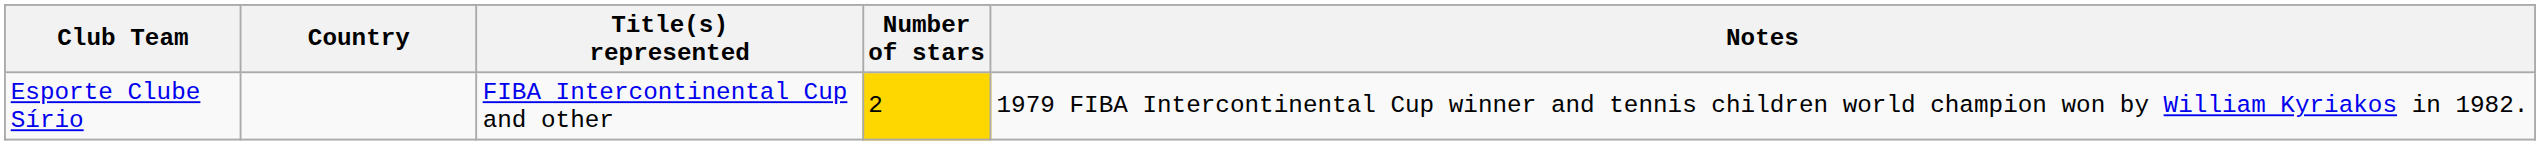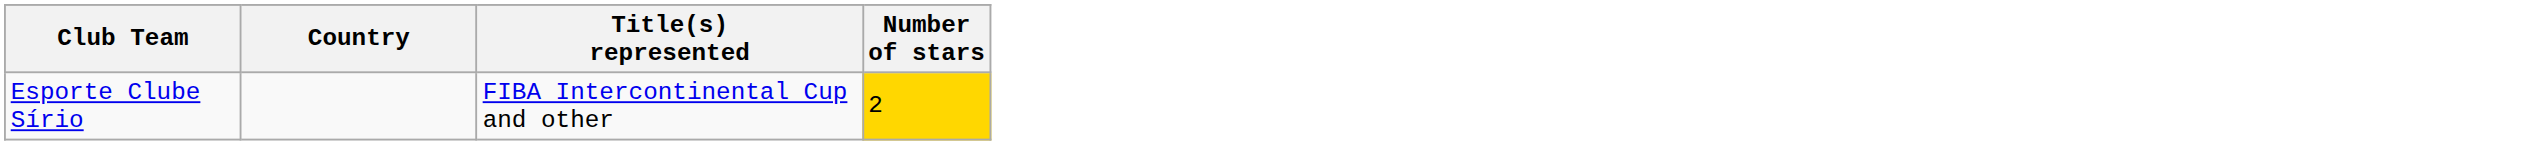- column: Notes | 1979 FIBA Intercontinental Cup winner and tennis children world champion won by William Kyriakos in 1982.
